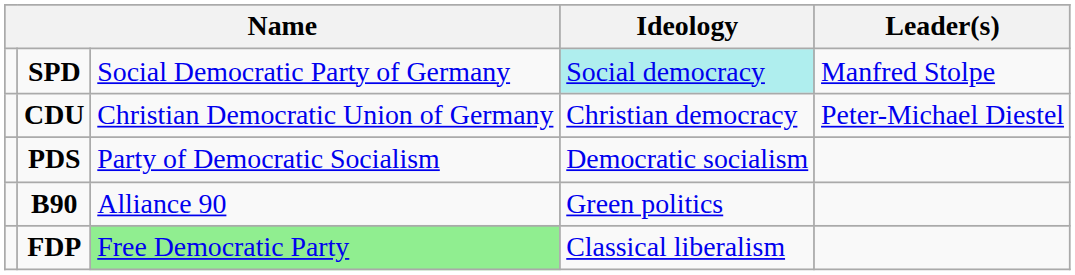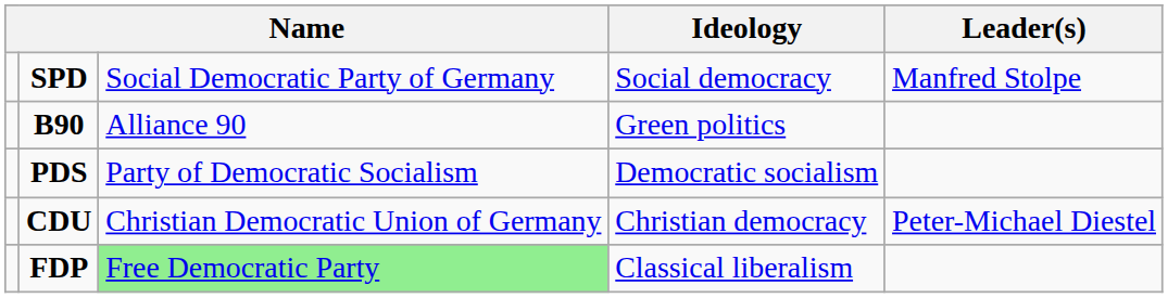SPD | Ideology: paleturquoise background -> no background
rows swapped: CDU <-> B90
